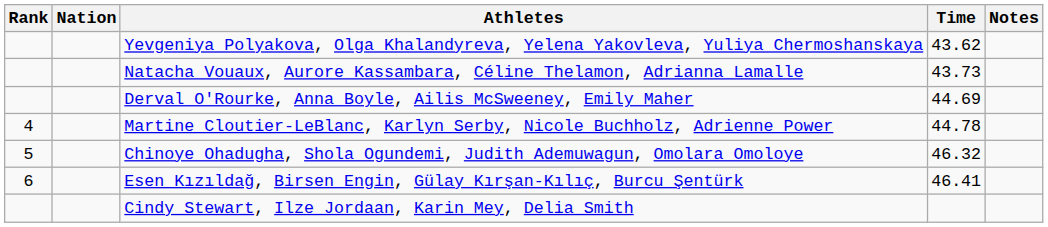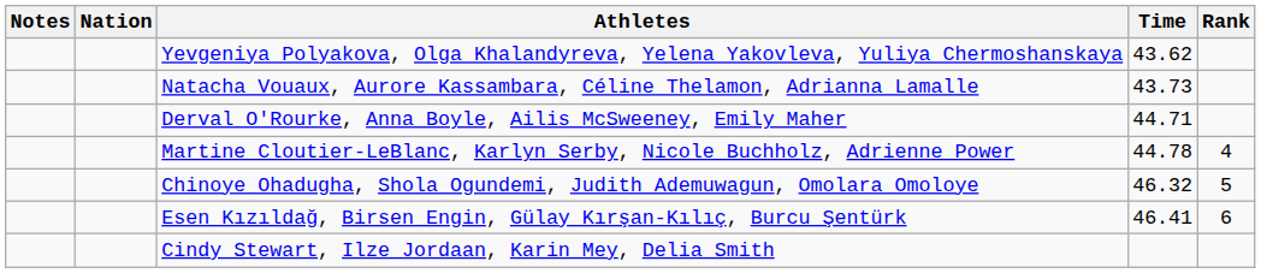columns swapped: Rank <-> Notes
Derval O'Rourke, Anna Boyle, Ailis McSweeney, Emily Maher | Time: 44.69 -> 44.71
